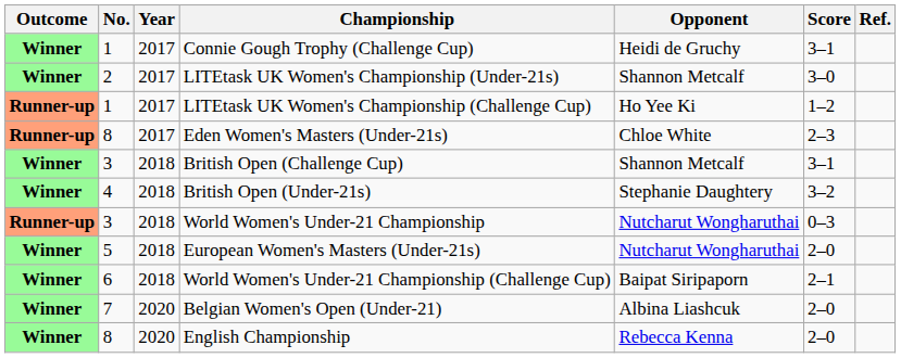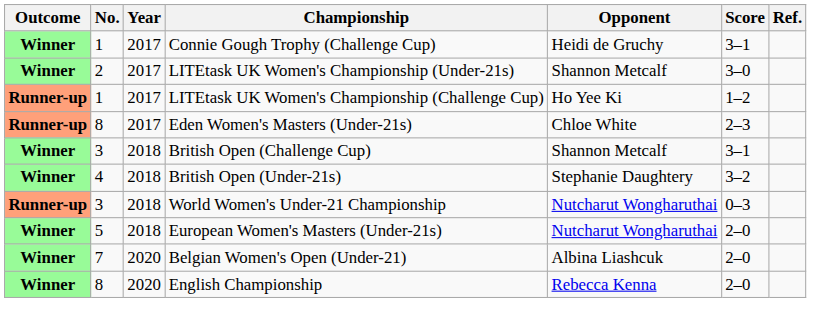- row: Winner | 6 | 2018 | World Women's Under-21 Championship (Challenge Cup) | Baipat Siripaporn | 2–1
